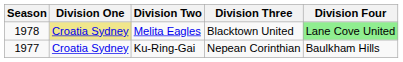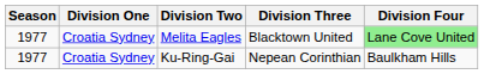Melita Eagles | Season: 1978 -> 1977
Melita Eagles | Division One: khaki background -> no background
